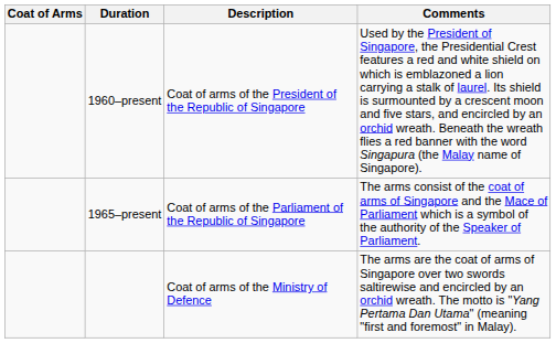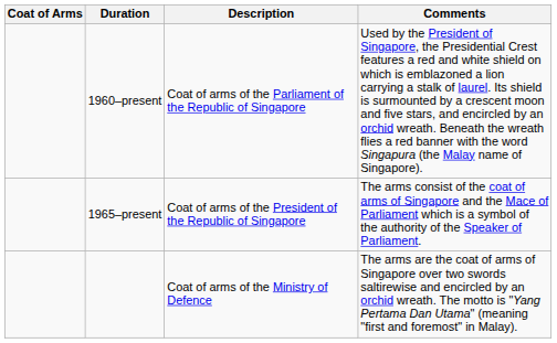1960–present | Description: Coat of arms of the President of the Republic of Singapore -> Coat of arms of the Parliament of the Republic of Singapore
1965–present | Description: Coat of arms of the Parliament of the Republic of Singapore -> Coat of arms of the President of the Republic of Singapore
